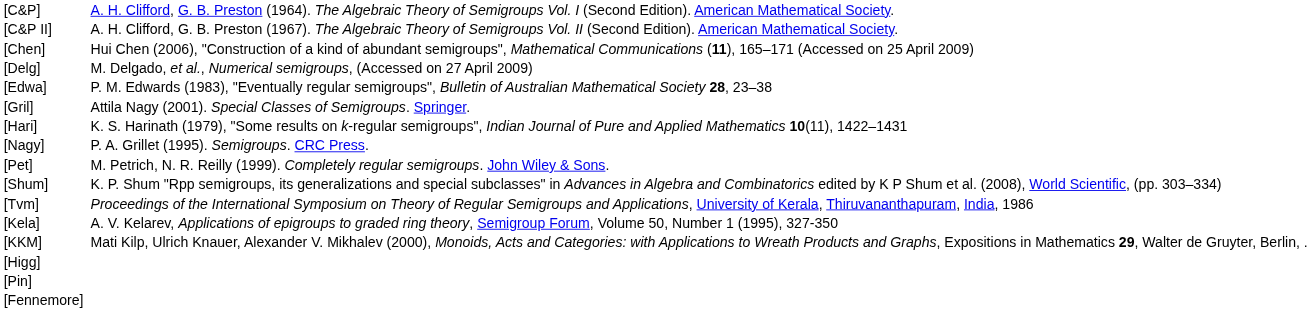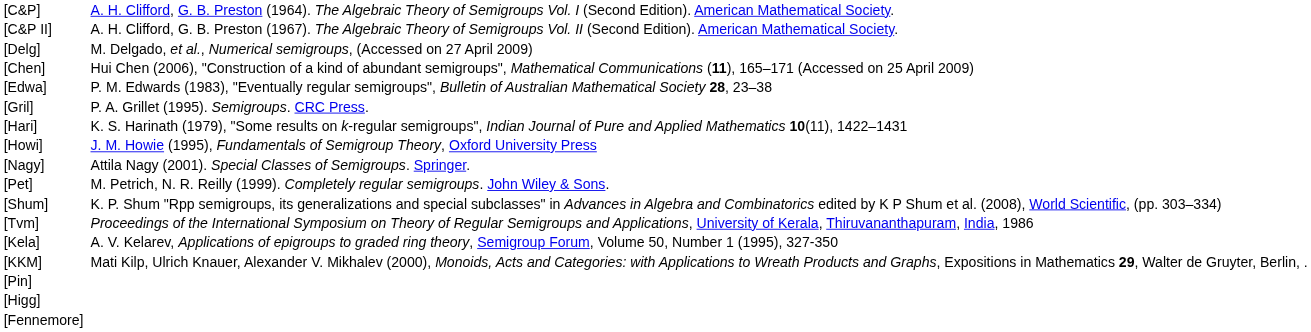rows swapped: [Chen] <-> [Delg]
[Gril] | column 3: Attila Nagy (2001). Special Classes of Semigroups. Springer. -> P. A. Grillet (1995). Semigroups. CRC Press.
+ row: [Howi] | J. M. Howie (1995), Fundamentals of Semigroup Theory, Oxford University Press
[Nagy] | column 3: P. A. Grillet (1995). Semigroups. CRC Press. -> Attila Nagy (2001). Special Classes of Semigroups. Springer.
rows swapped: [Higg] <-> [Pin]
